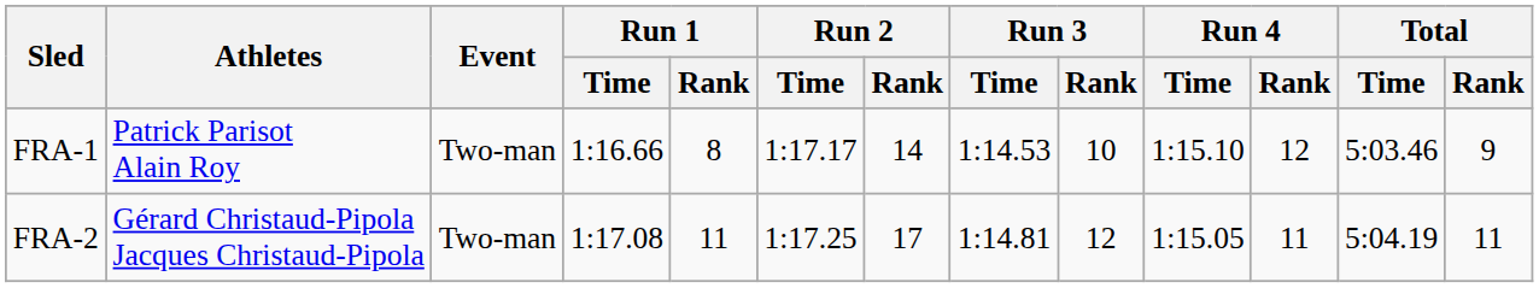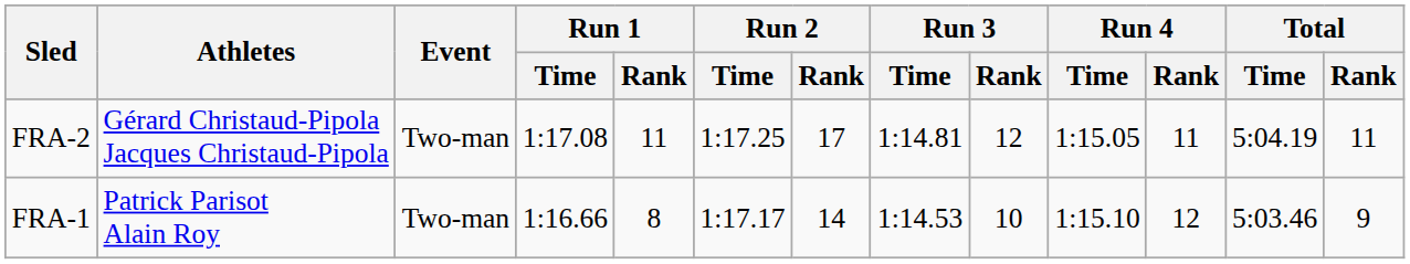rows swapped: FRA-1 <-> FRA-2
